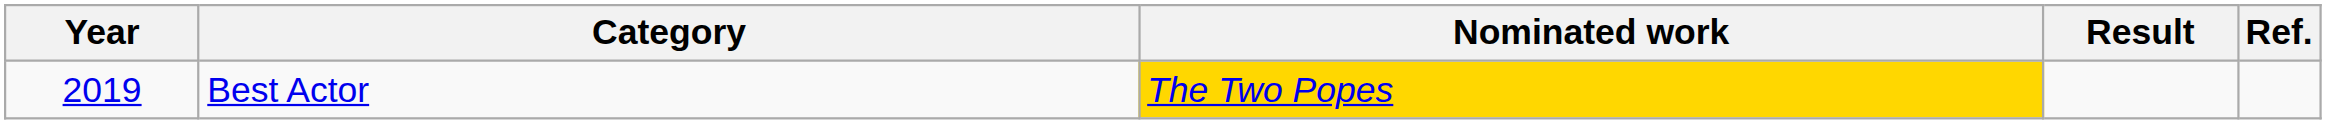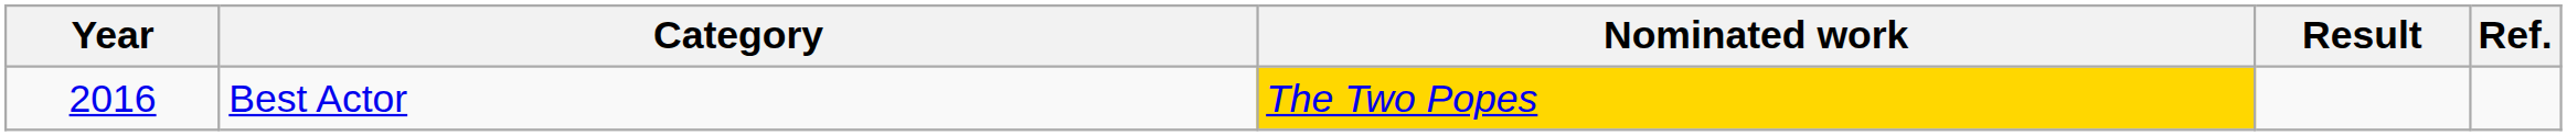Best Actor | Year: 2019 -> 2016
